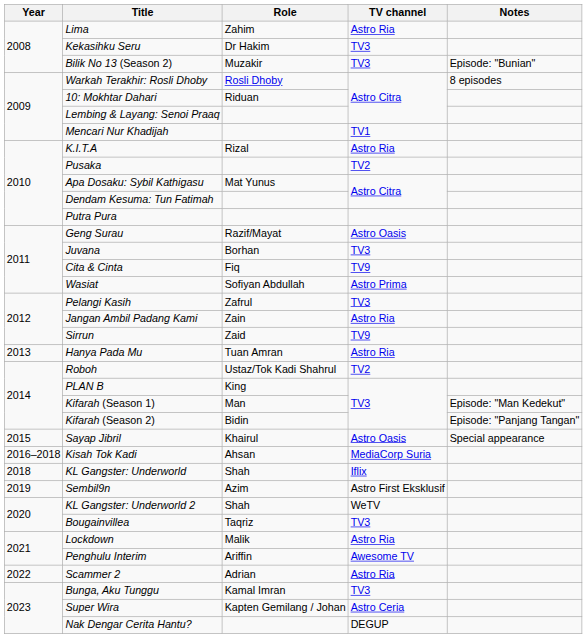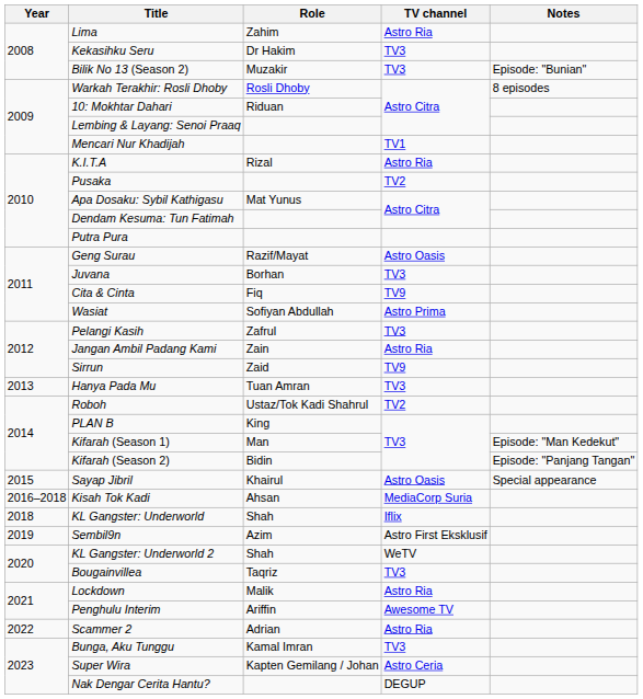Hanya Pada Mu | TV channel: Astro Ria -> TV3
